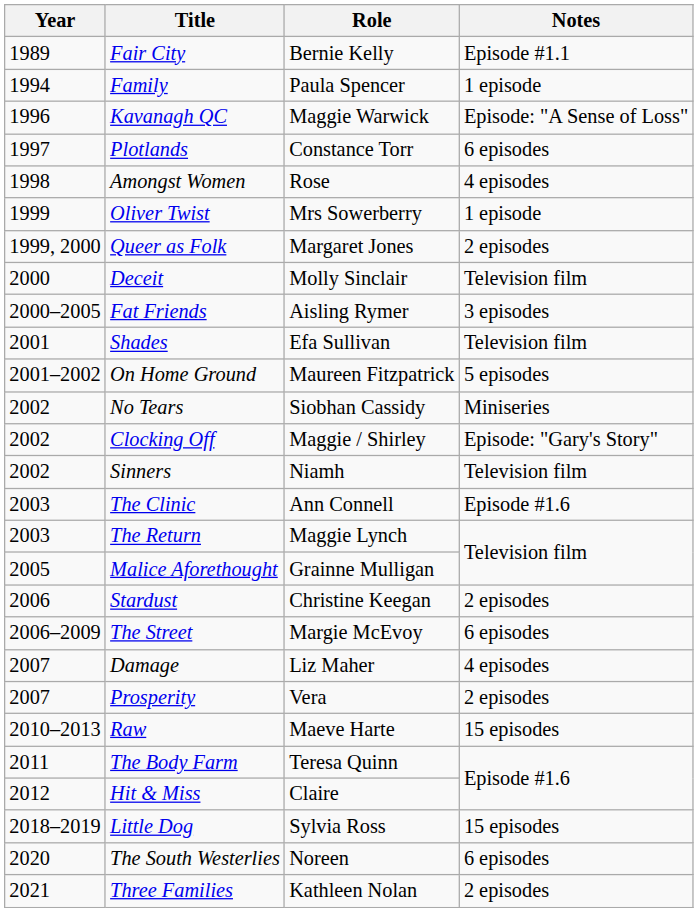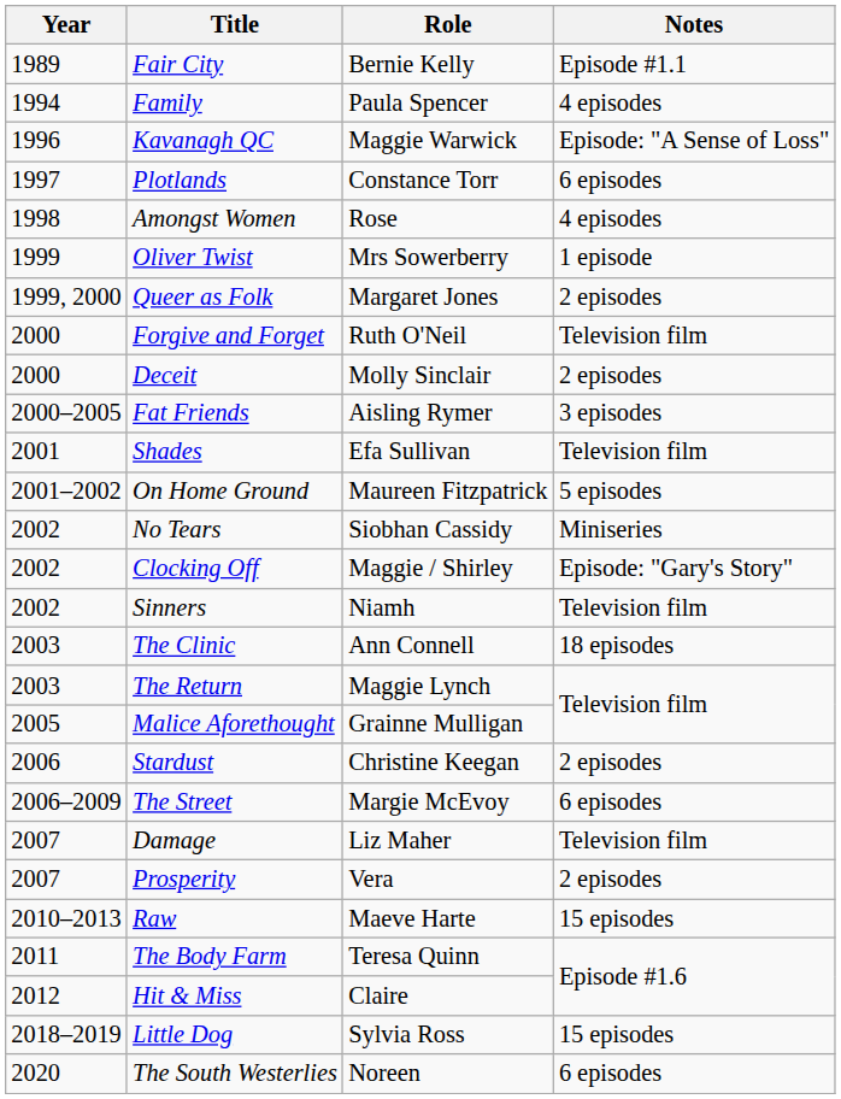Family | Notes: 1 episode -> 4 episodes
+ row: 2000 | Forgive and Forget | Ruth O'Neil | Television film
Deceit | Notes: Television film -> 2 episodes
The Clinic | Notes: Episode #1.6 -> 18 episodes
Damage | Notes: 4 episodes -> Television film
- row: 2021 | Three Families | Kathleen Nolan | 2 episodes
